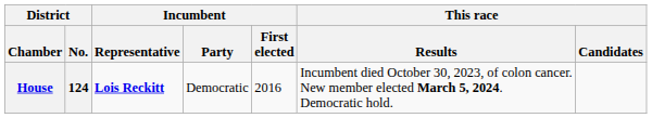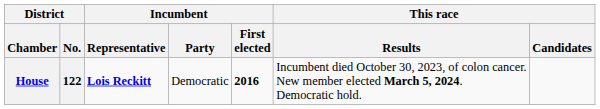House | District / No.: 124 -> 122
House | Incumbent / First elected: normal -> bold
